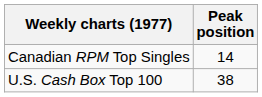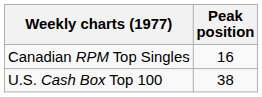Canadian RPM Top Singles | Peak position: 14 -> 16
